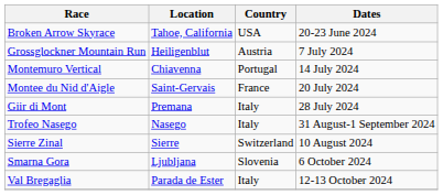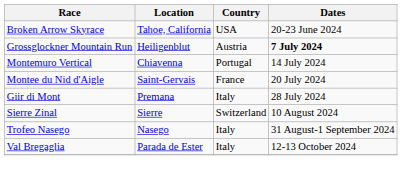Grossglockner Mountain Run | Dates: normal -> bold
rows swapped: Sierre Zinal <-> Trofeo Nasego
- row: Smarna Gora | Ljubljana | Slovenia | 6 October 2024
